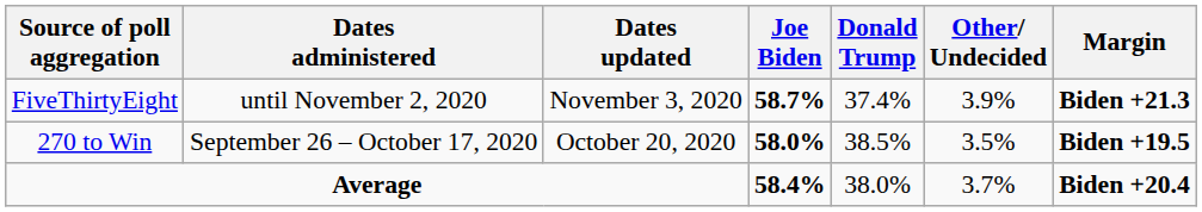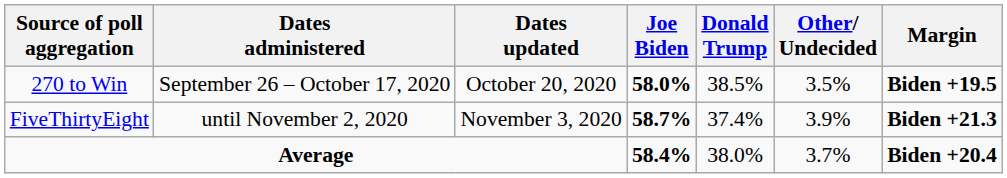rows swapped: 270 to Win <-> FiveThirtyEight
